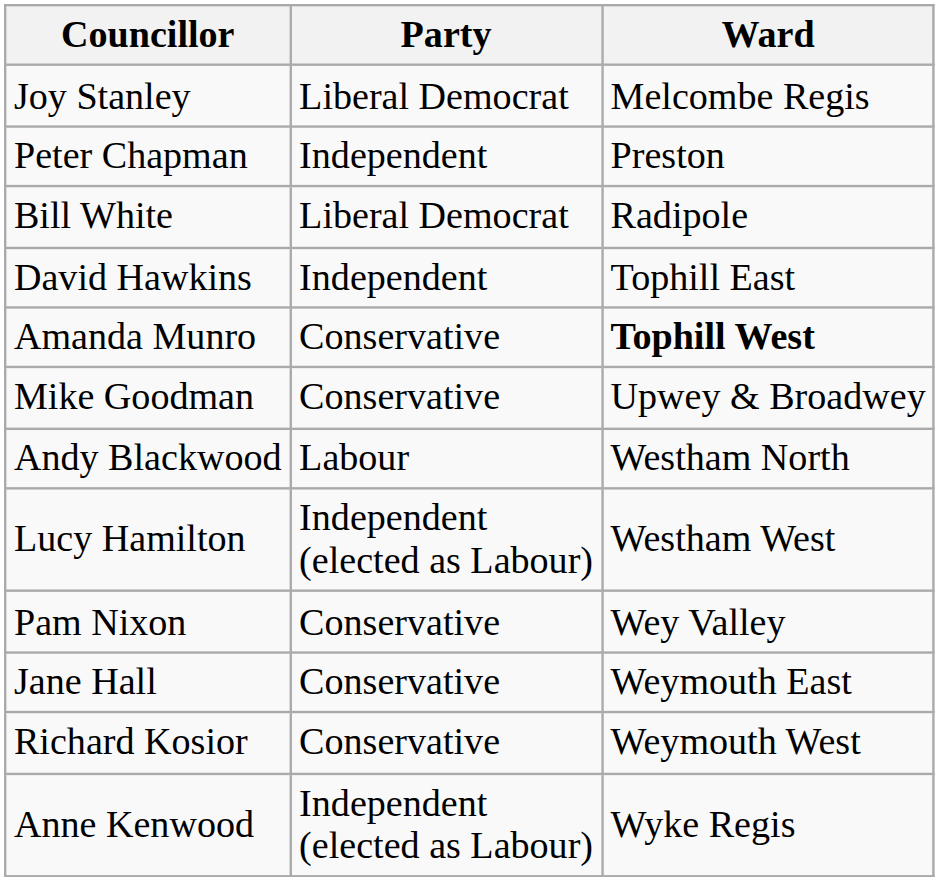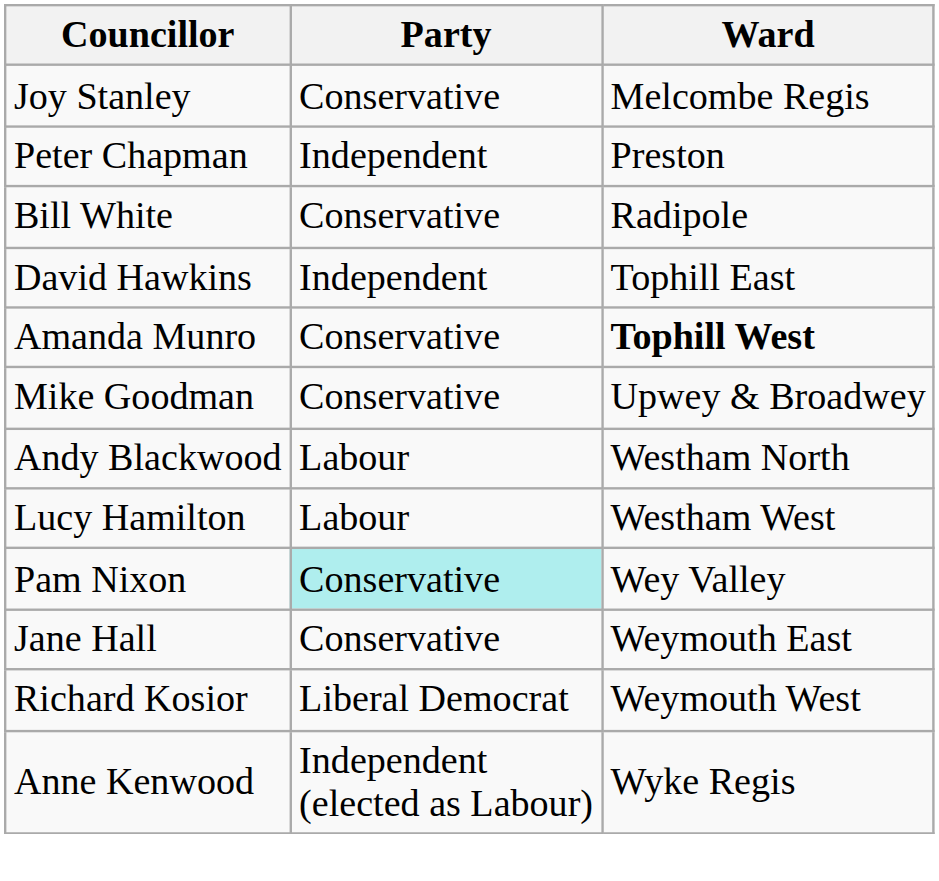Joy Stanley | Party: Liberal Democrat -> Conservative
Bill White | Party: Liberal Democrat -> Conservative
Lucy Hamilton | Party: Independent (elected as Labour) -> Labour
Pam Nixon | Party: no background -> paleturquoise background
Richard Kosior | Party: Conservative -> Liberal Democrat
